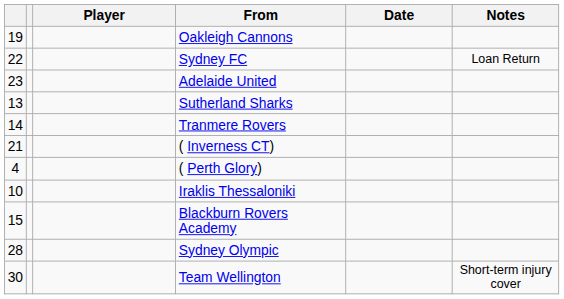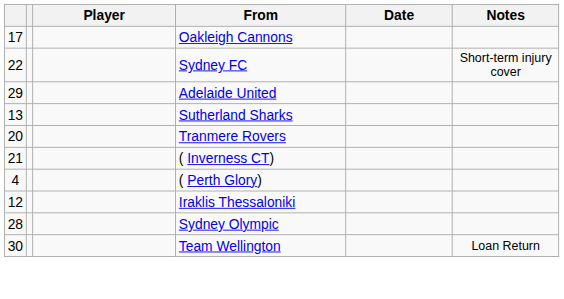Oakleigh Cannons | column 1: 19 -> 17
Sydney FC | Notes: Loan Return -> Short-term injury cover
Adelaide United | column 1: 23 -> 29
Tranmere Rovers | column 1: 14 -> 20
Iraklis Thessaloniki | column 1: 10 -> 12
- row: 15 | Blackburn Rovers Academy
Team Wellington | Notes: Short-term injury cover -> Loan Return
